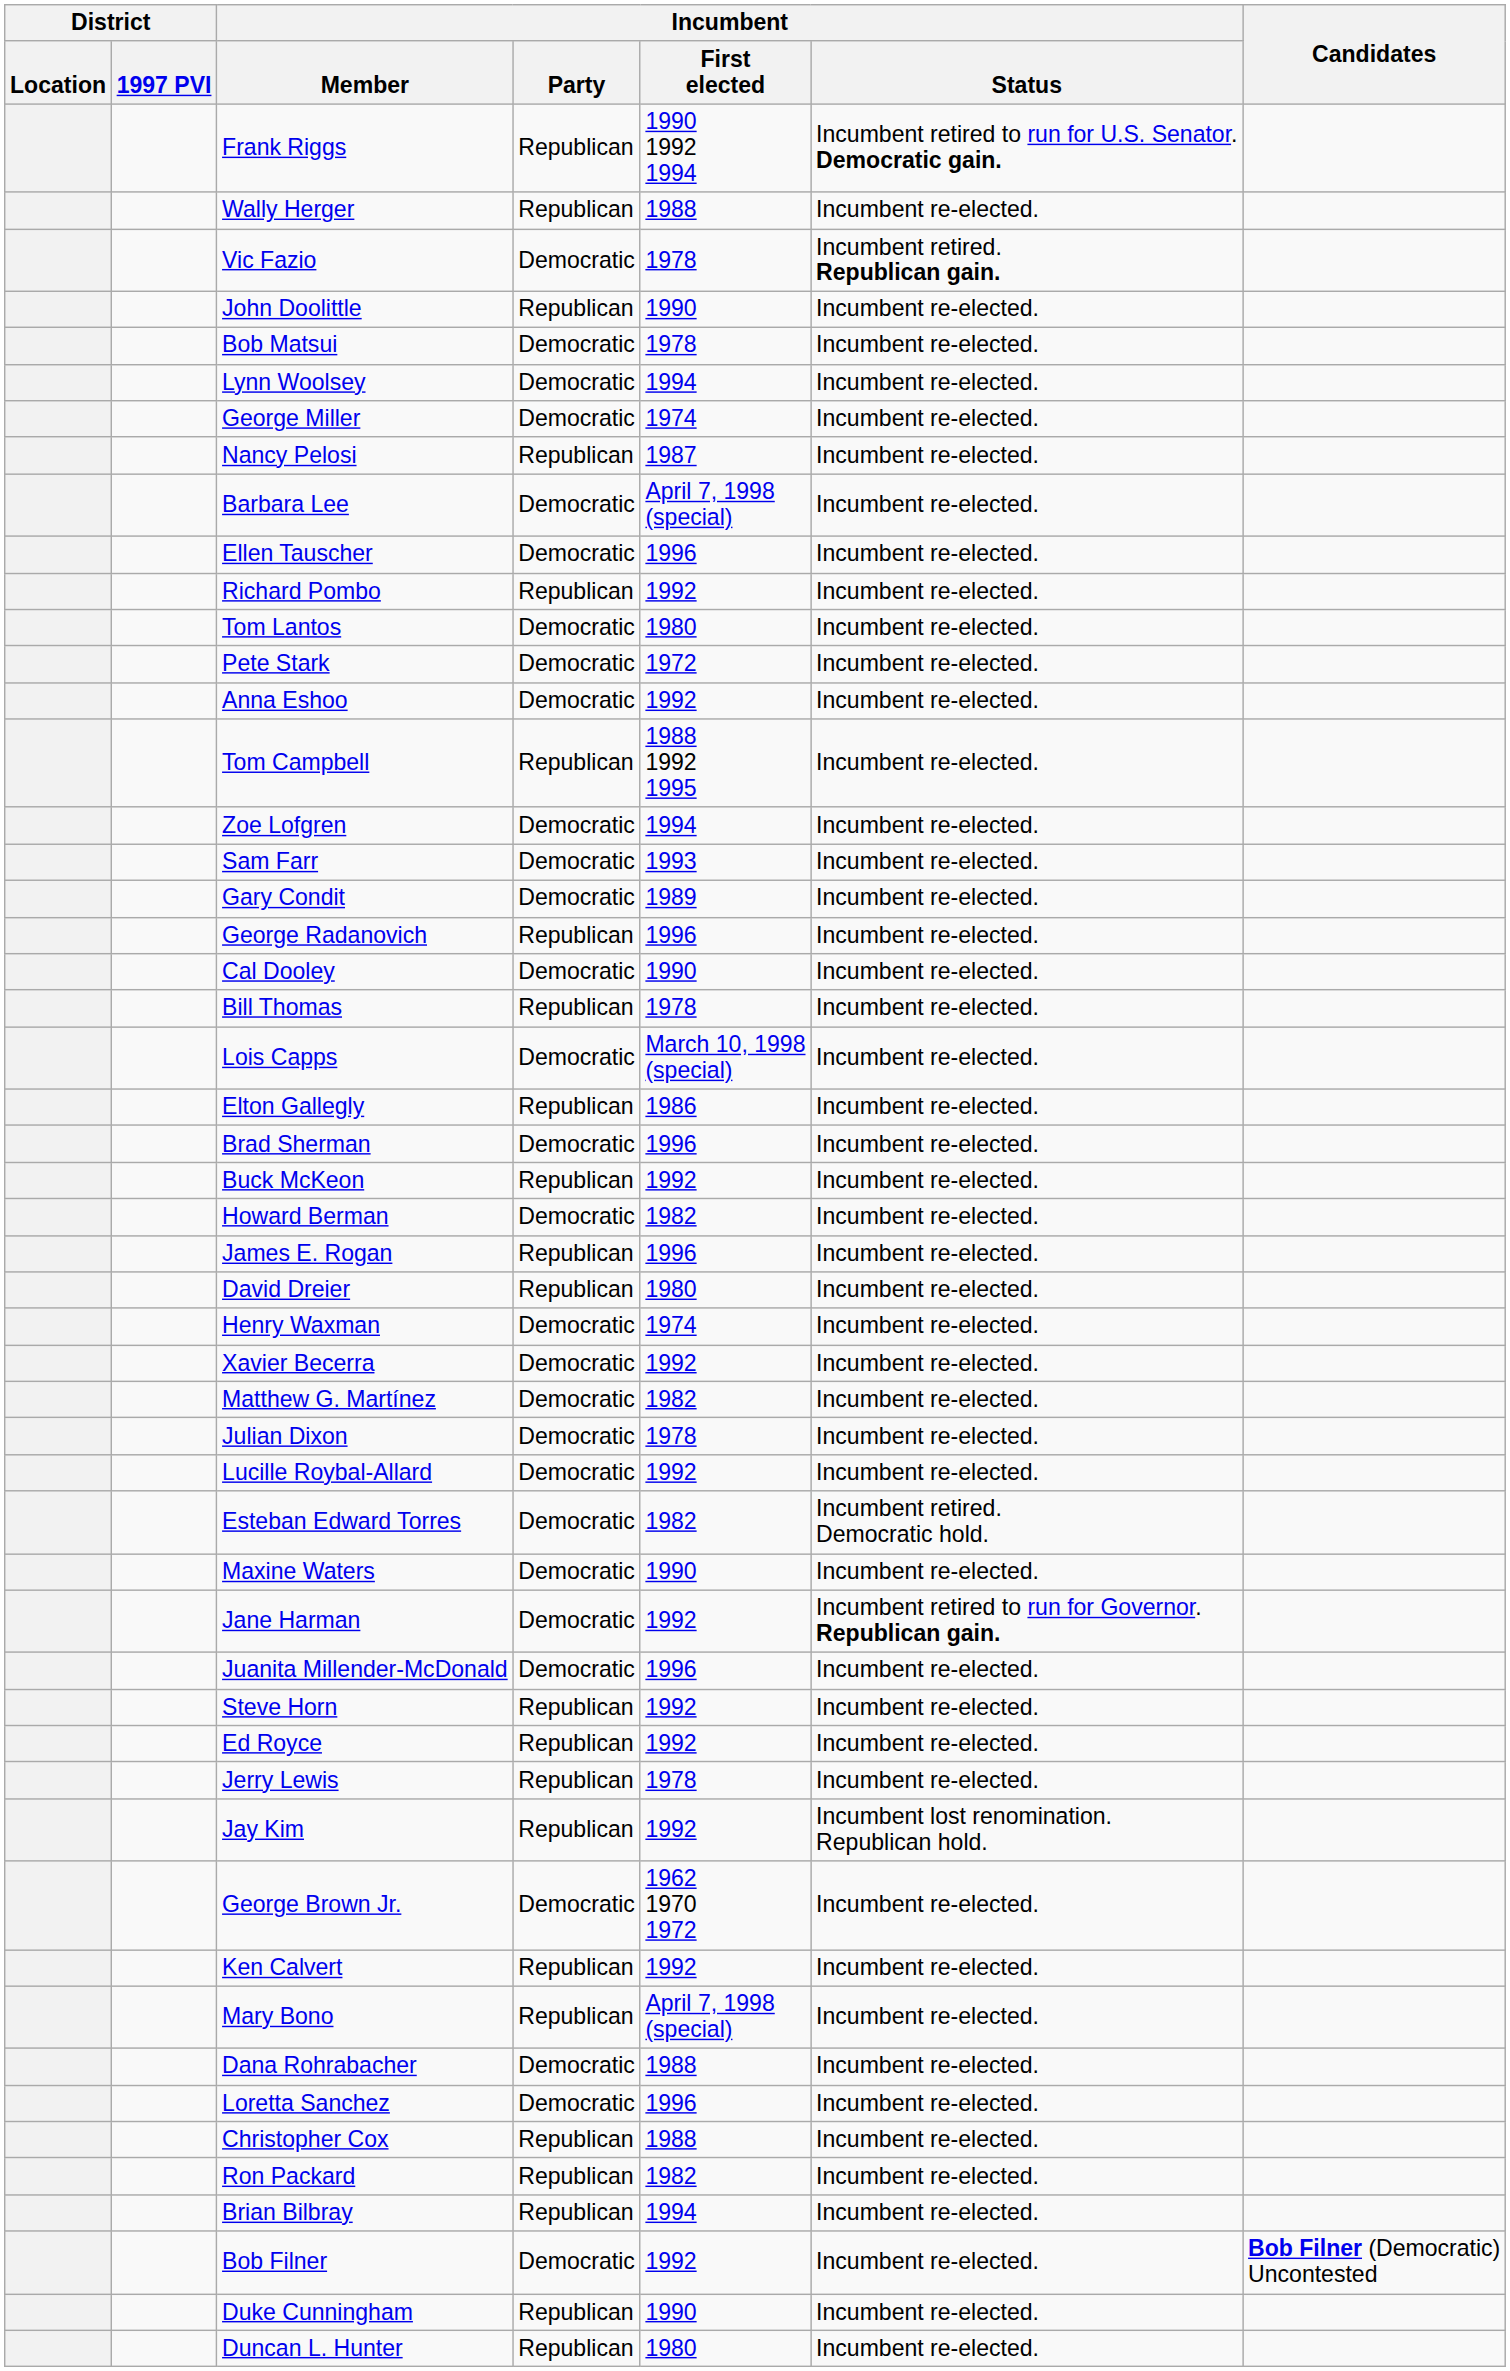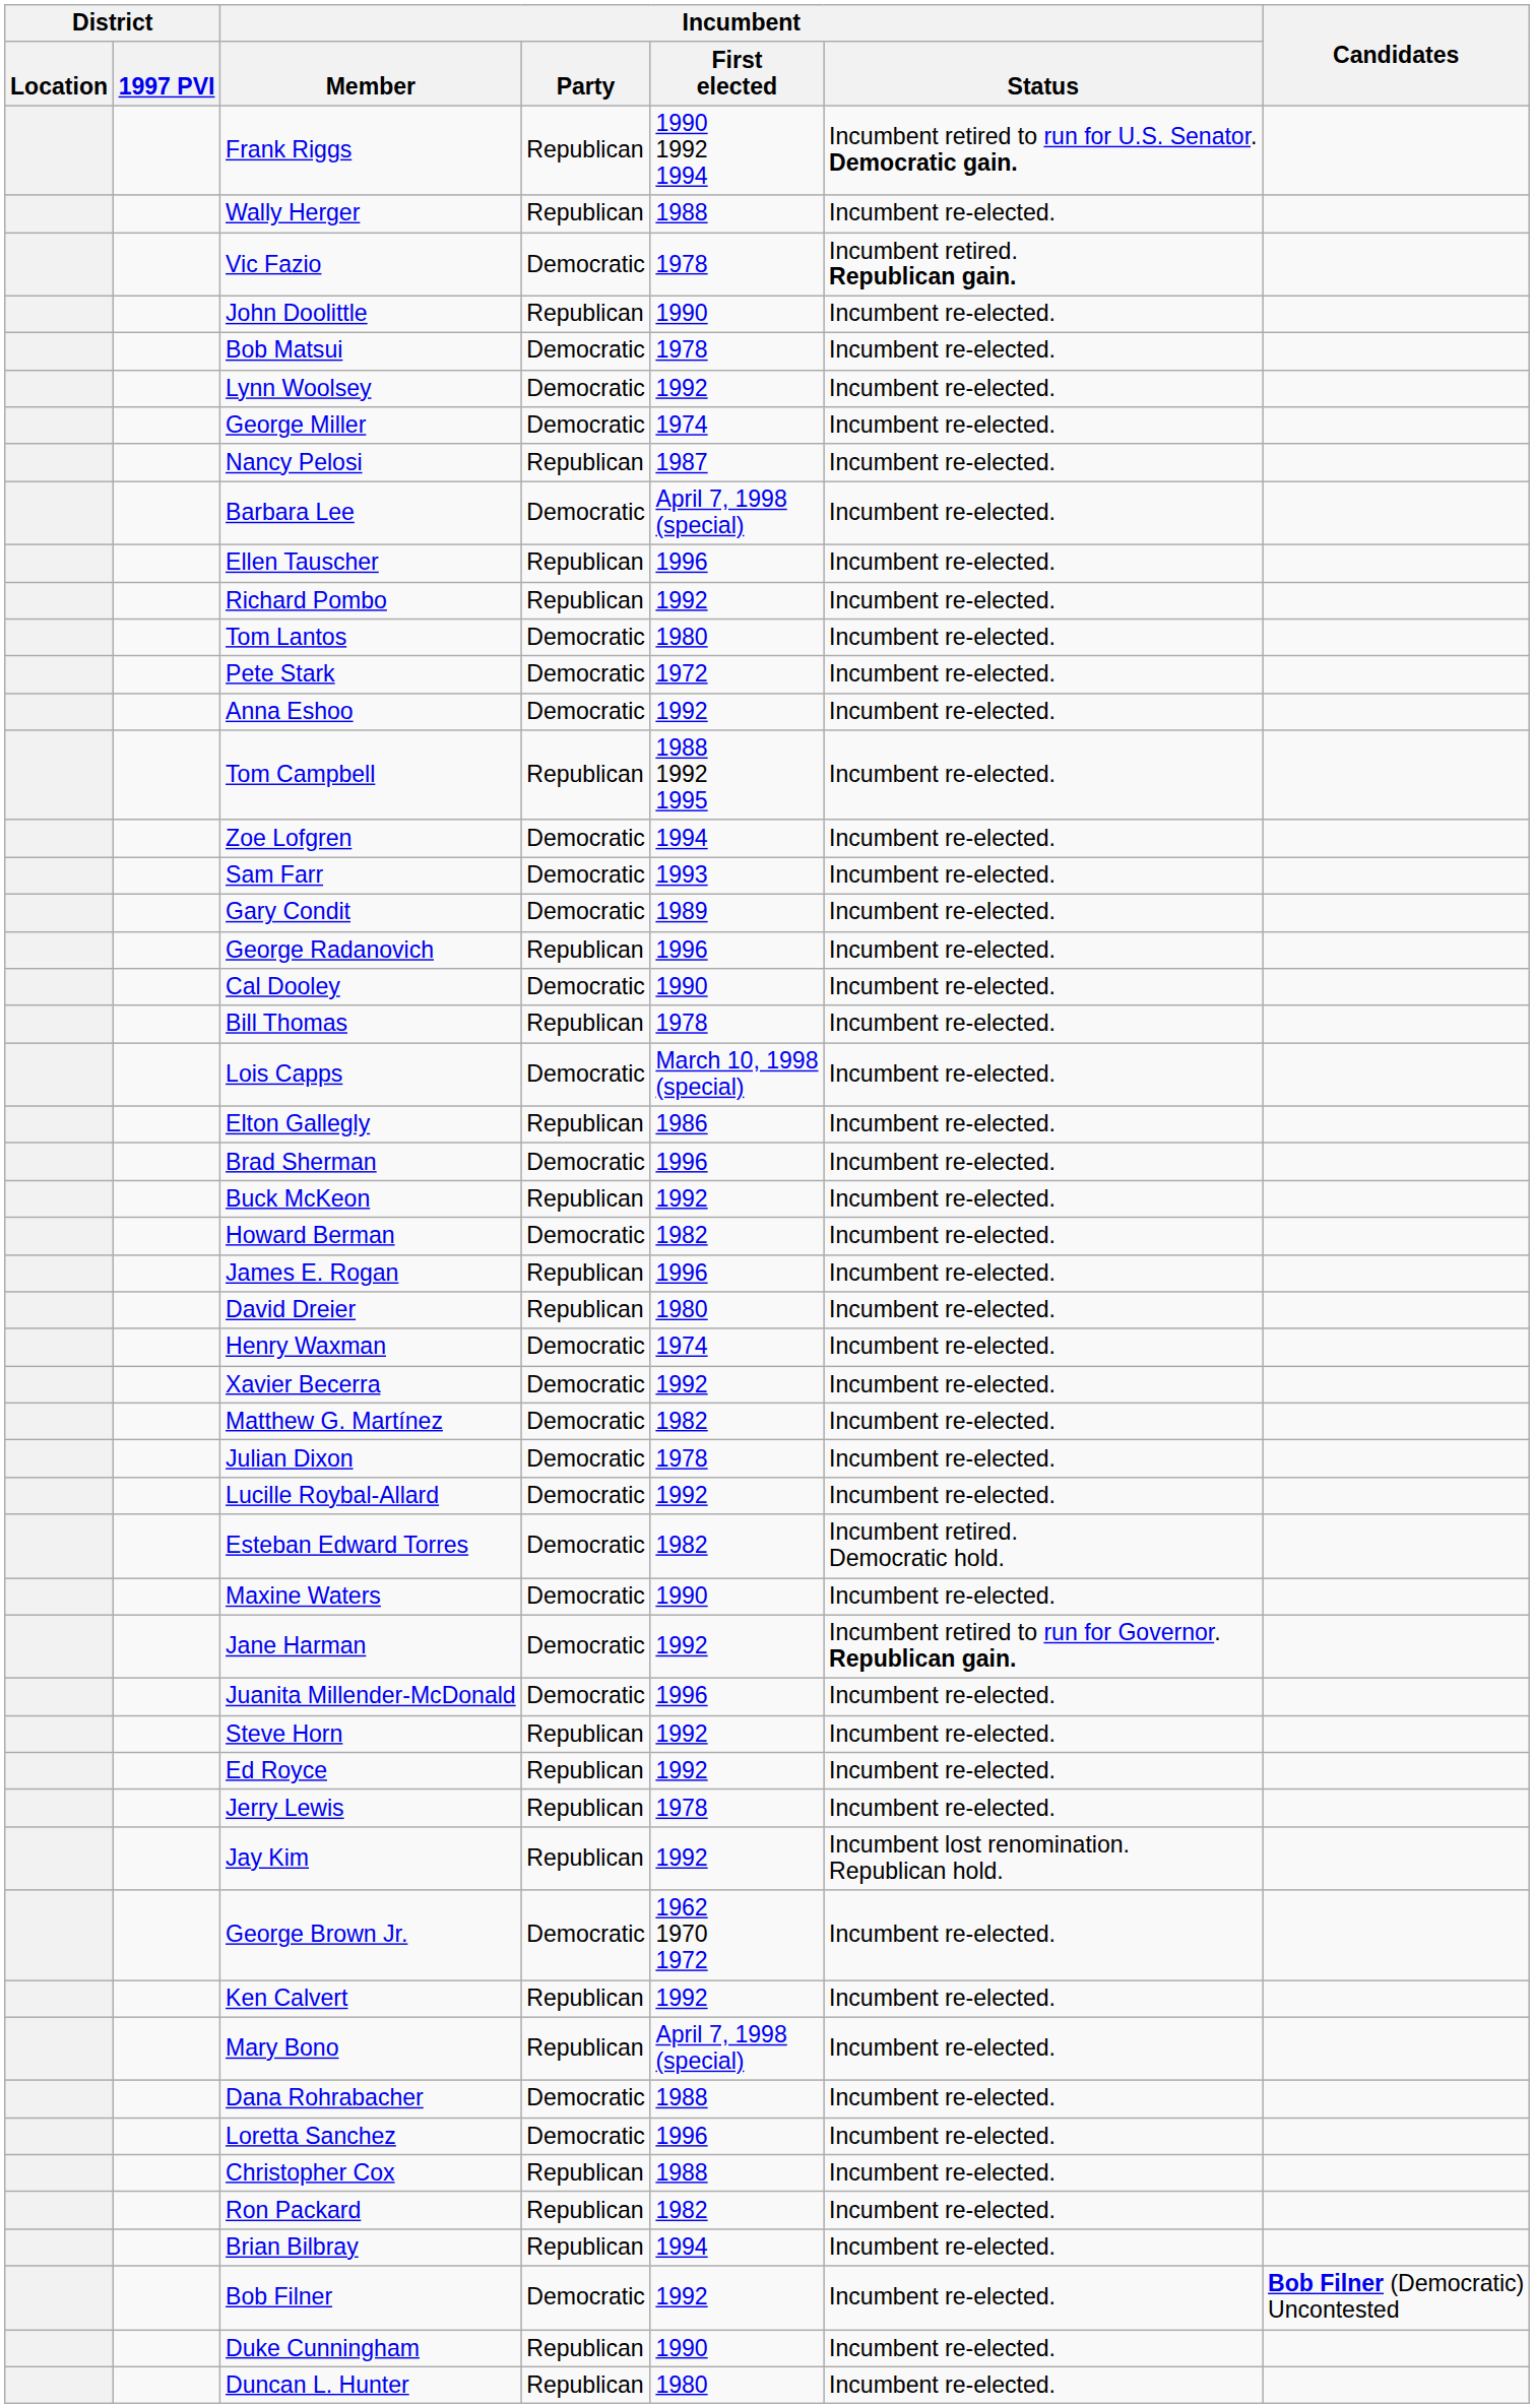Lynn Woolsey | Incumbent / First elected: 1994 -> 1992
Ellen Tauscher | Incumbent / Party: Democratic -> Republican
